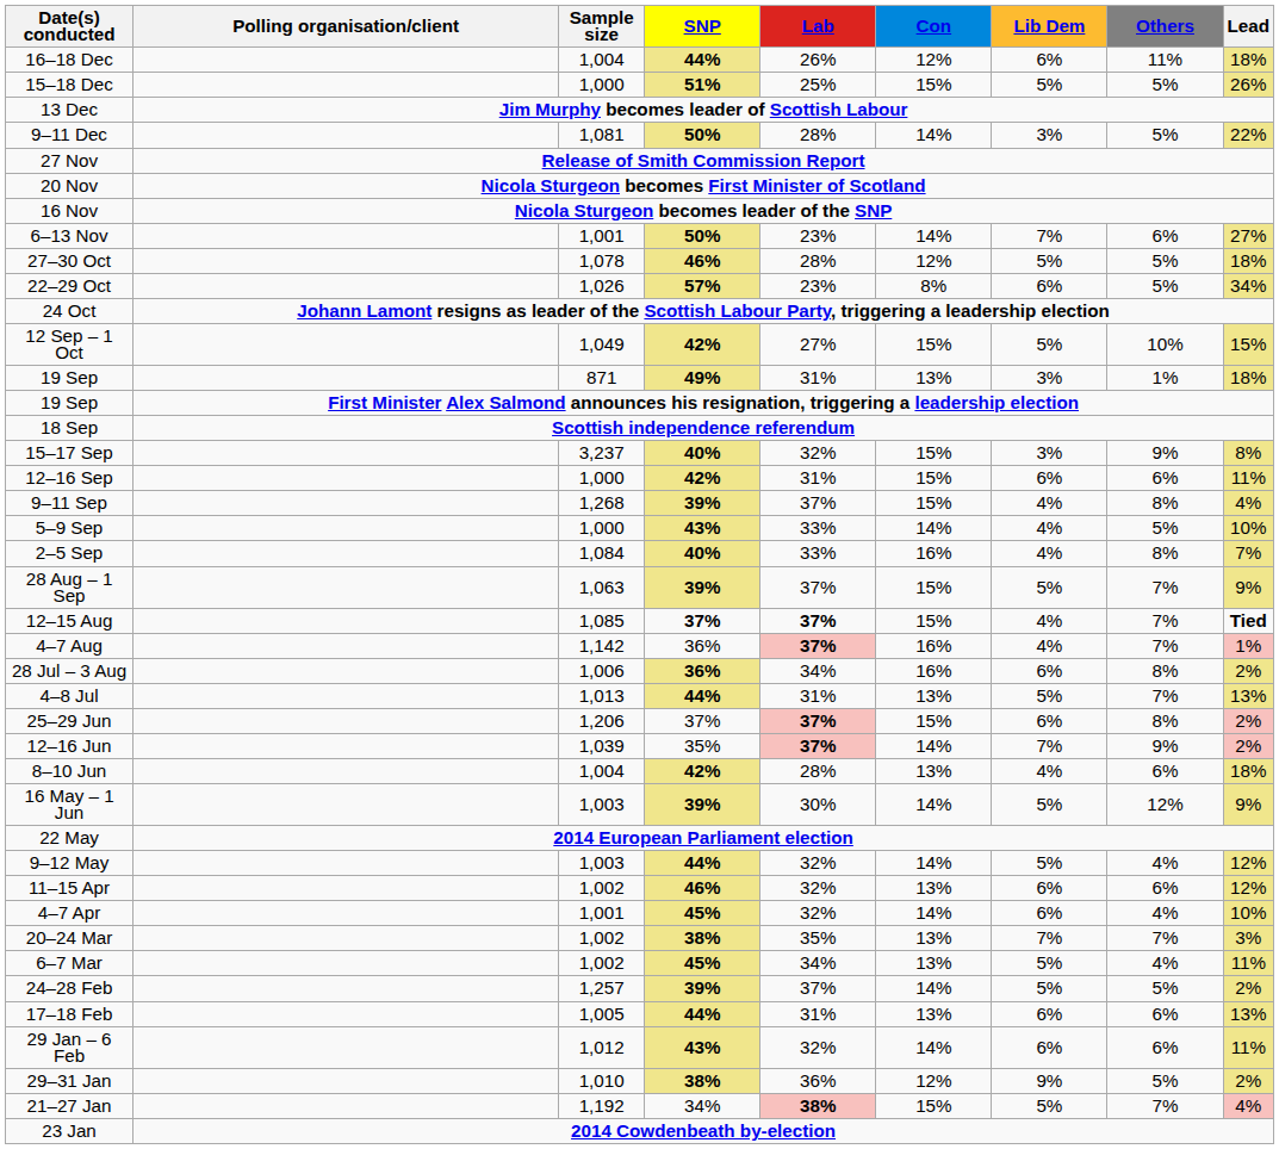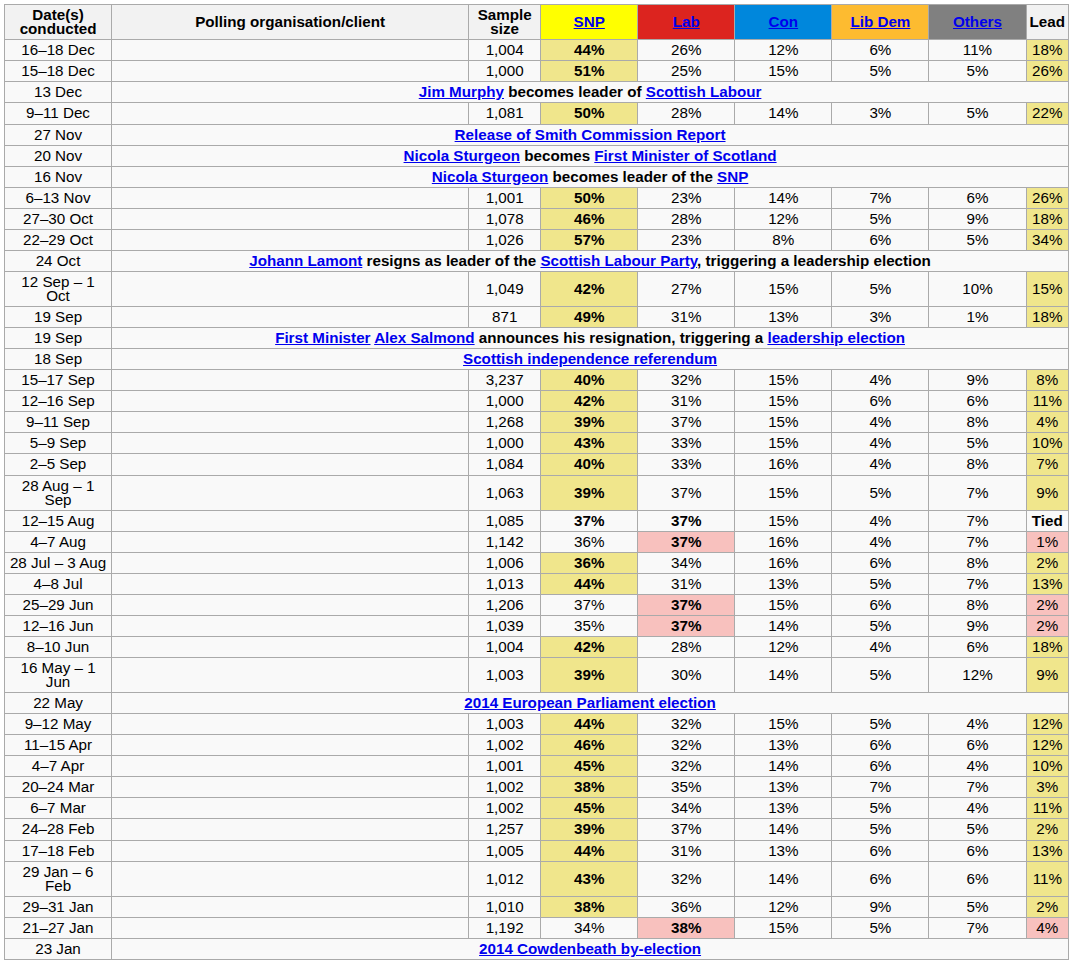6–13 Nov | Lead: 27% -> 26%
27–30 Oct | Others: 5% -> 9%
15–17 Sep | Lib Dem: 3% -> 4%
5–9 Sep | Con: 14% -> 15%
12–16 Jun | Lib Dem: 7% -> 5%
8–10 Jun | Con: 13% -> 12%
9–12 May | Con: 14% -> 15%
